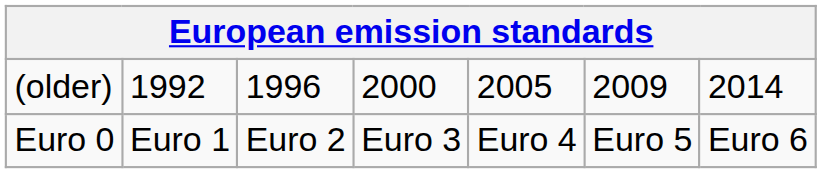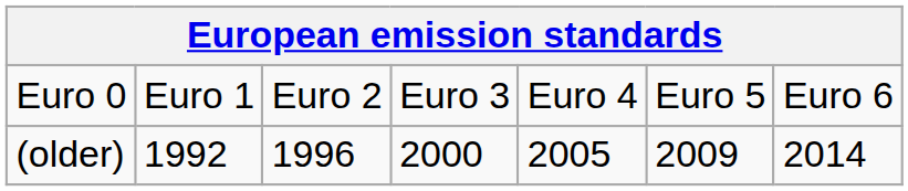rows swapped: (older) <-> Euro 0
